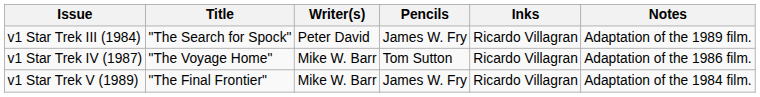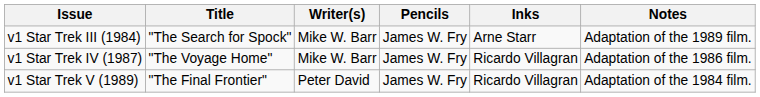v1 Star Trek III (1984) | Writer(s): Peter David -> Mike W. Barr
v1 Star Trek III (1984) | Inks: Ricardo Villagran -> Arne Starr
v1 Star Trek IV (1987) | Pencils: Tom Sutton -> James W. Fry
v1 Star Trek V (1989) | Writer(s): Mike W. Barr -> Peter David
